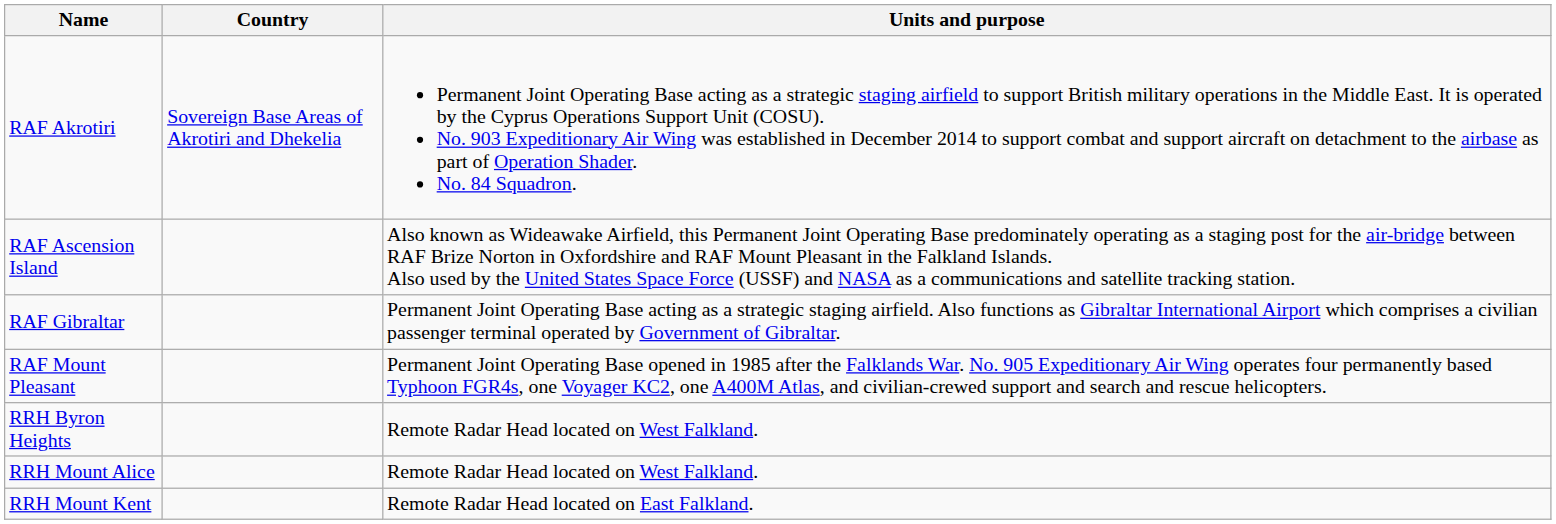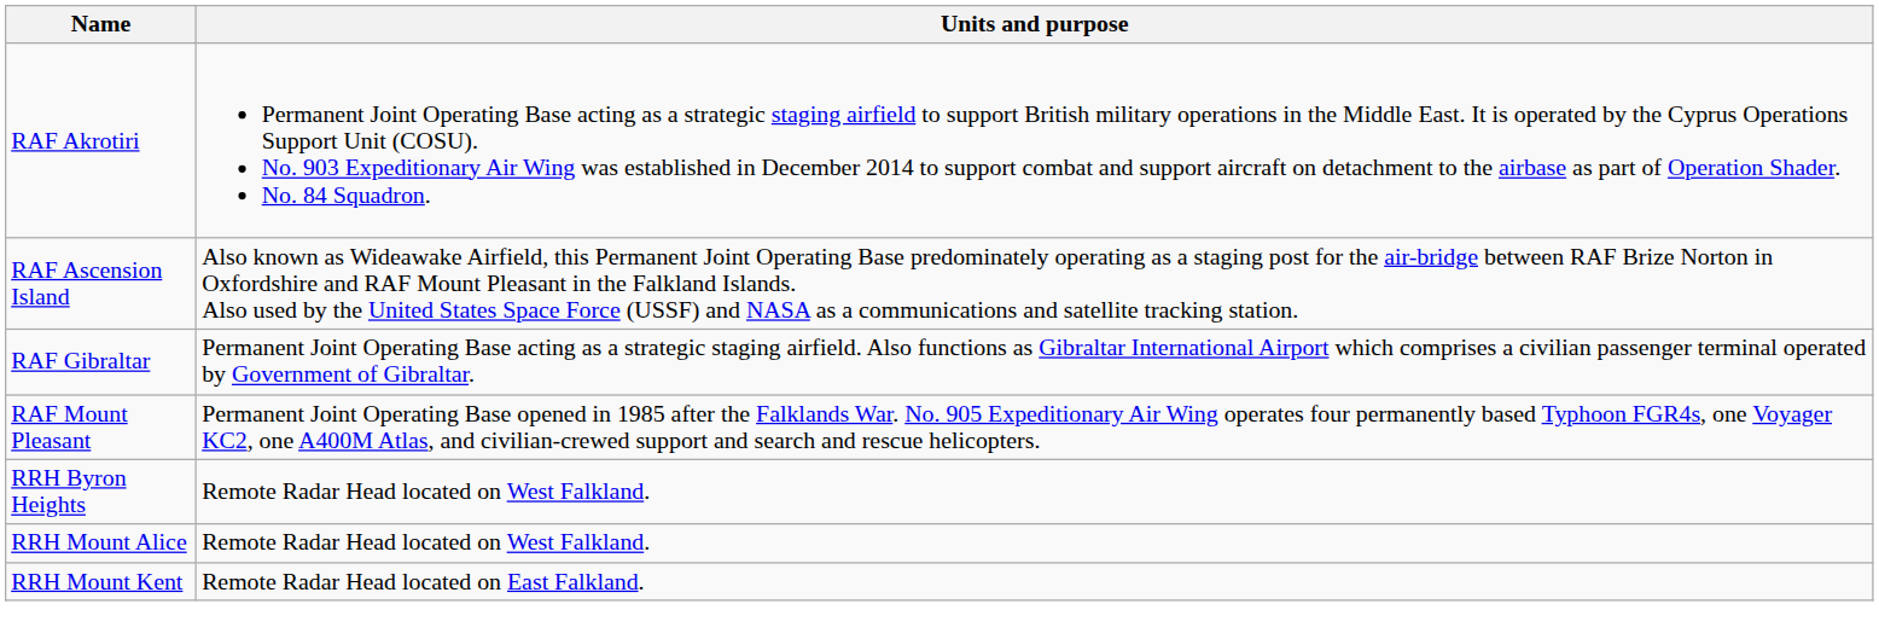- column: Country | Sovereign Base Areas of Akrotiri and Dhekelia
